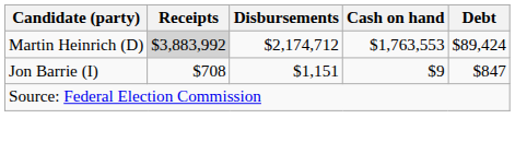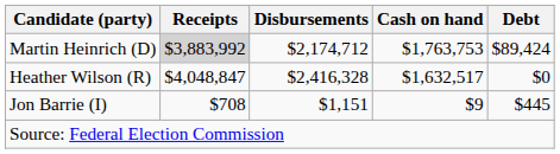Martin Heinrich (D) | Cash on hand: $1,763,553 -> $1,763,753
+ row: Heather Wilson (R) | $4,048,847 | $2,416,328 | $1,632,517 | $0
Jon Barrie (I) | Debt: $847 -> $445
